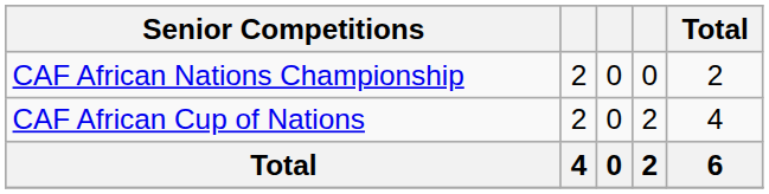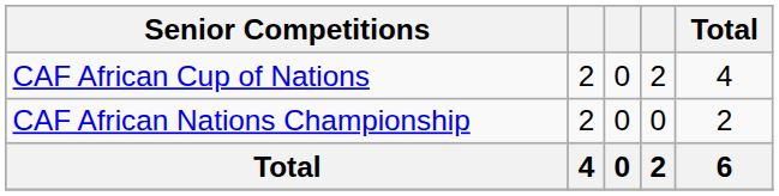rows swapped: CAF African Cup of Nations <-> CAF African Nations Championship
